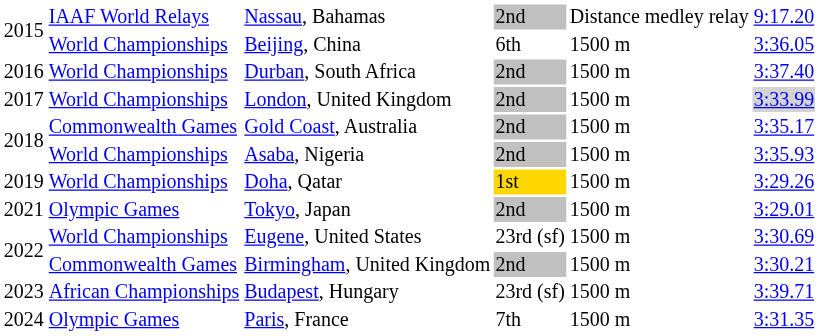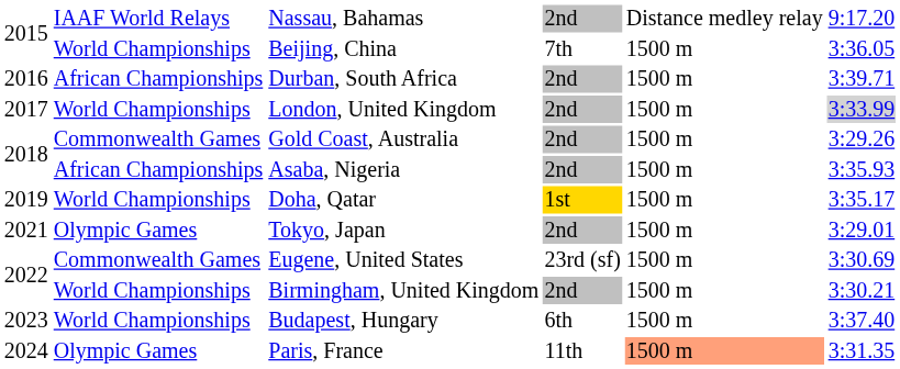Beijing, China | column 4: 6th -> 7th
Durban, South Africa | column 2: World Championships -> African Championships
Durban, South Africa | column 6: 3:37.40 -> 3:39.71
Gold Coast, Australia | column 6: 3:35.17 -> 3:29.26
Asaba, Nigeria | column 2: World Championships -> African Championships
Doha, Qatar | column 6: 3:29.26 -> 3:35.17
Eugene, United States | column 2: World Championships -> Commonwealth Games
Birmingham, United Kingdom | column 2: Commonwealth Games -> World Championships
Budapest, Hungary | column 2: African Championships -> World Championships
Budapest, Hungary | column 4: 23rd (sf) -> 6th
Budapest, Hungary | column 6: 3:39.71 -> 3:37.40
Paris, France | column 4: 7th -> 11th
Paris, France | column 5: no background -> lightsalmon background
